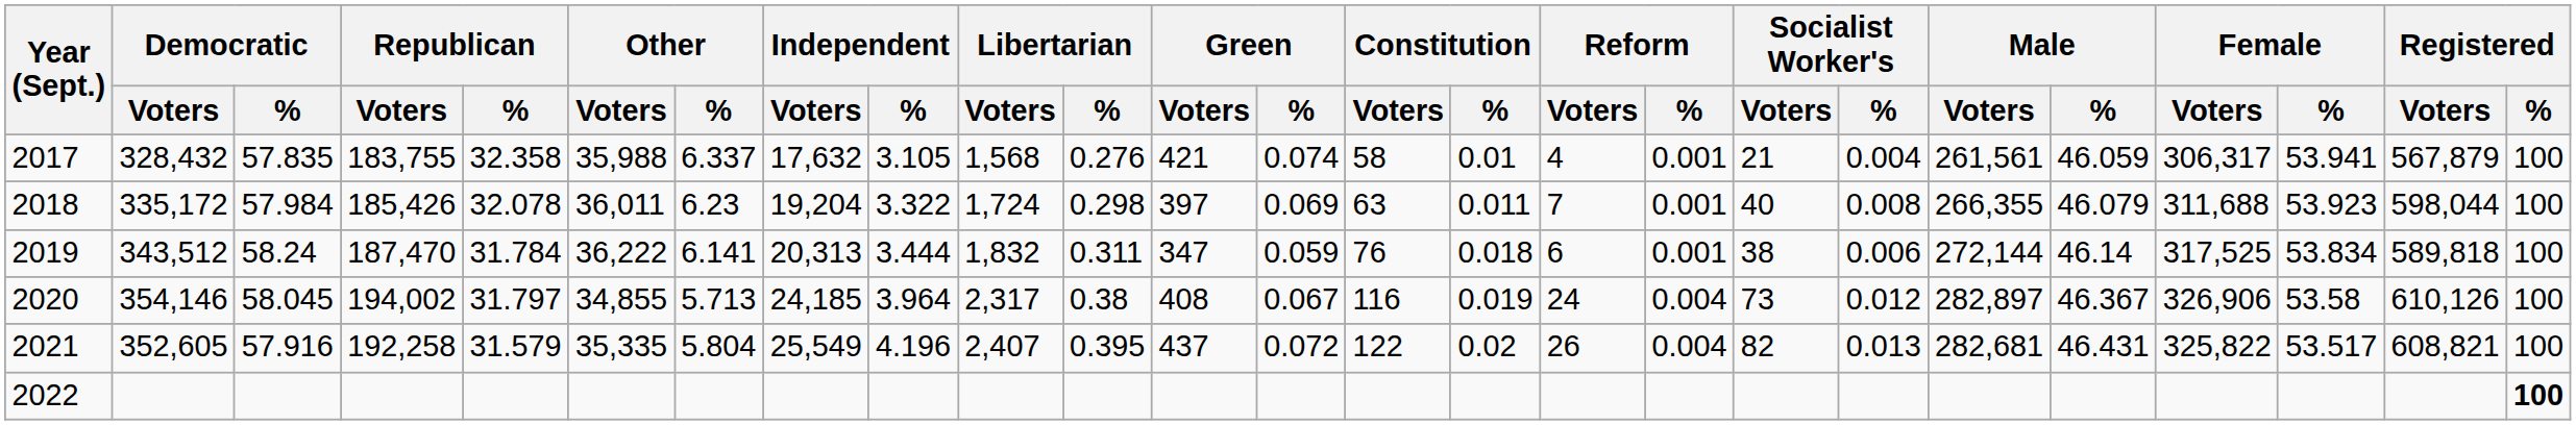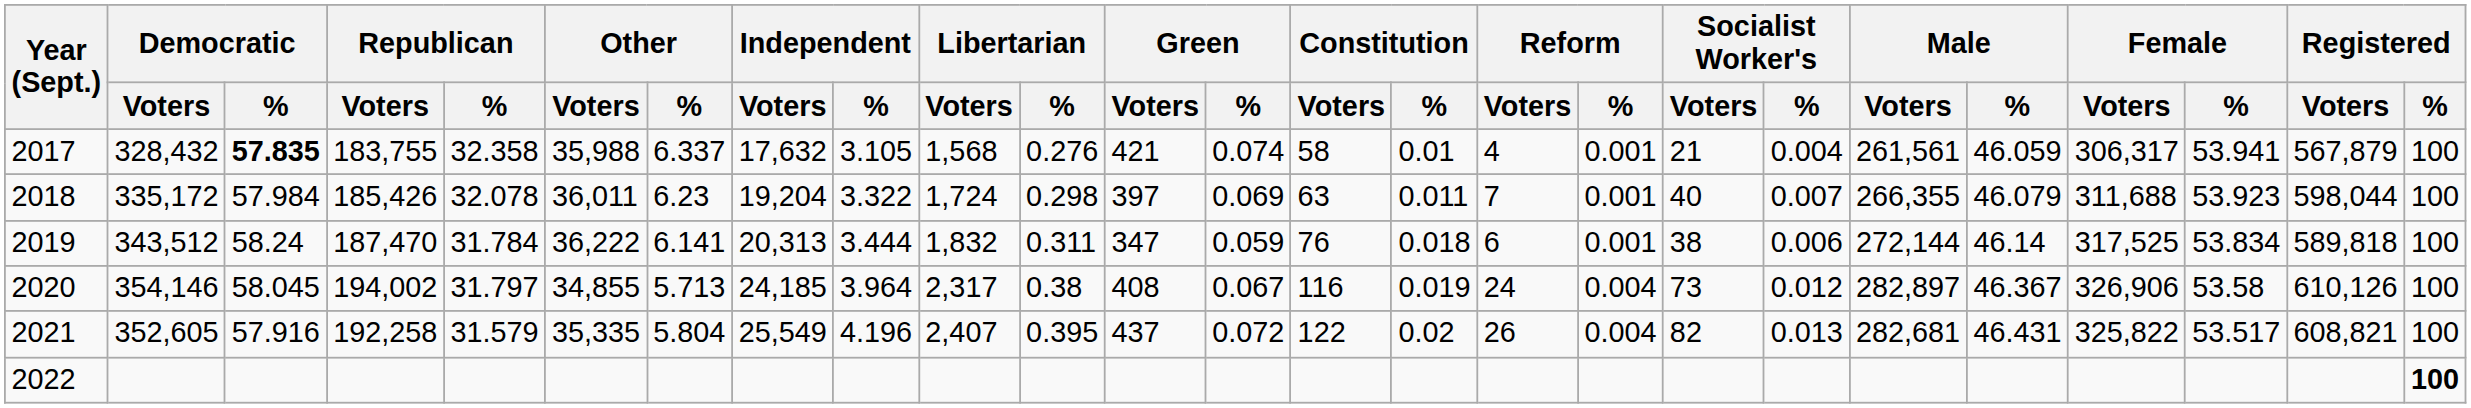2017 | Democratic / %: normal -> bold
2018 | Socialist Worker's / %: 0.008 -> 0.007
